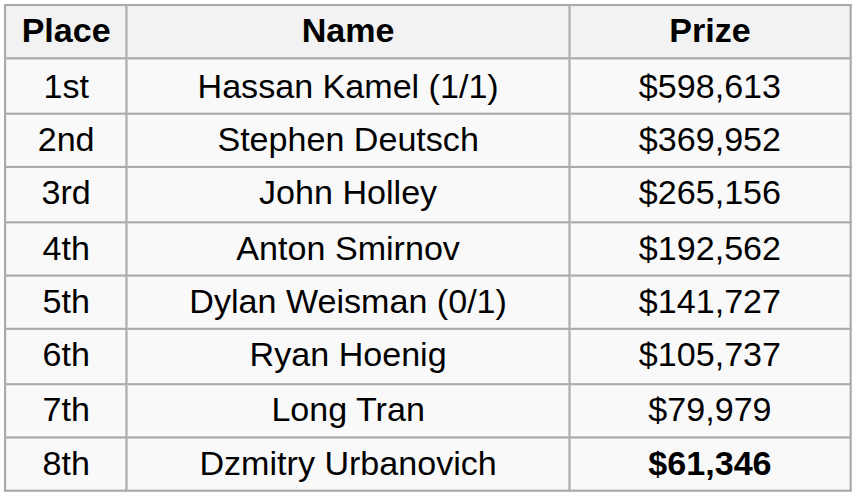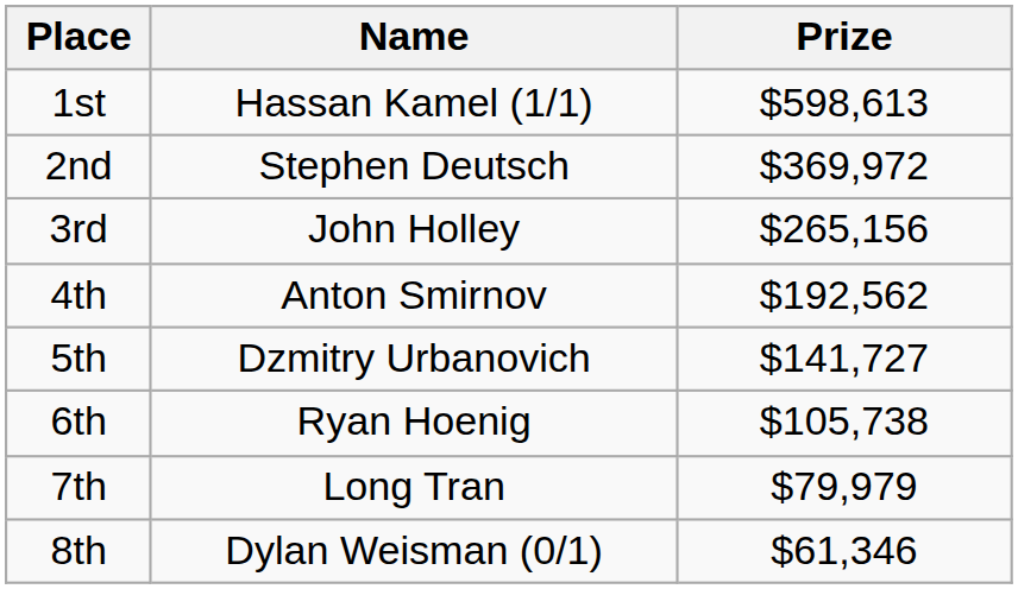2nd | Prize: $369,952 -> $369,972
5th | Name: Dylan Weisman (0/1) -> Dzmitry Urbanovich
6th | Prize: $105,737 -> $105,738
8th | Name: Dzmitry Urbanovich -> Dylan Weisman (0/1)
8th | Prize: bold -> normal
